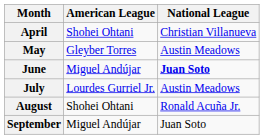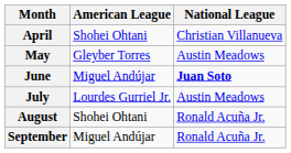September | National League: Juan Soto -> Ronald Acuña Jr.
